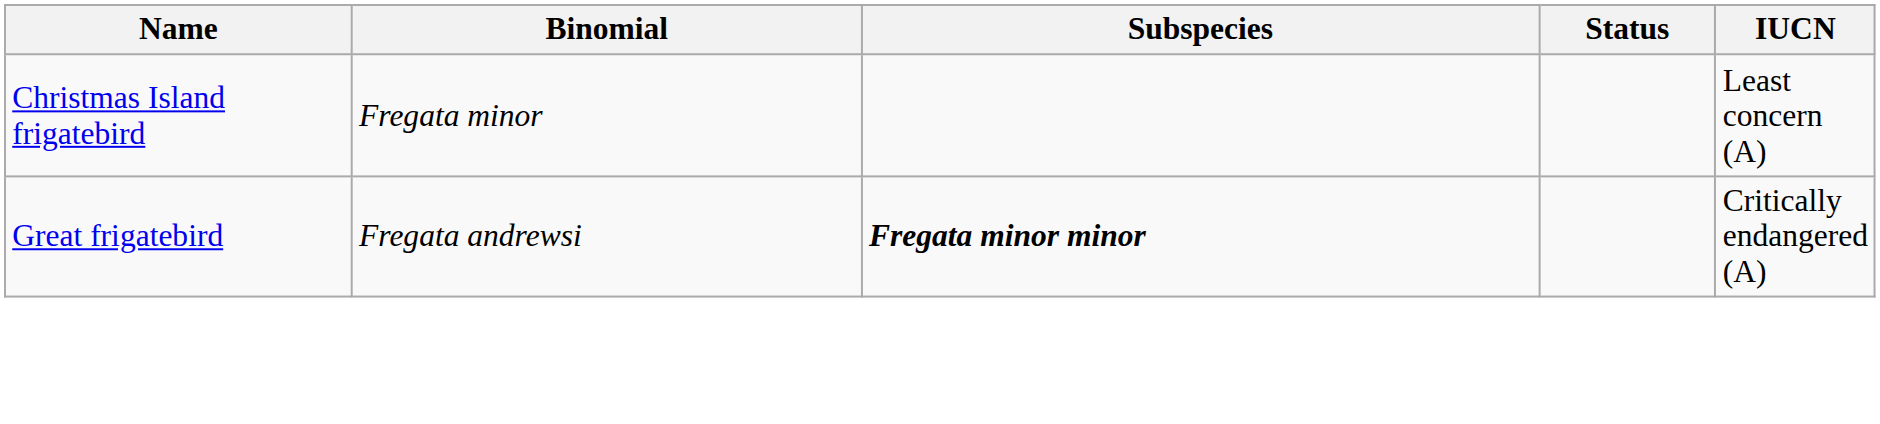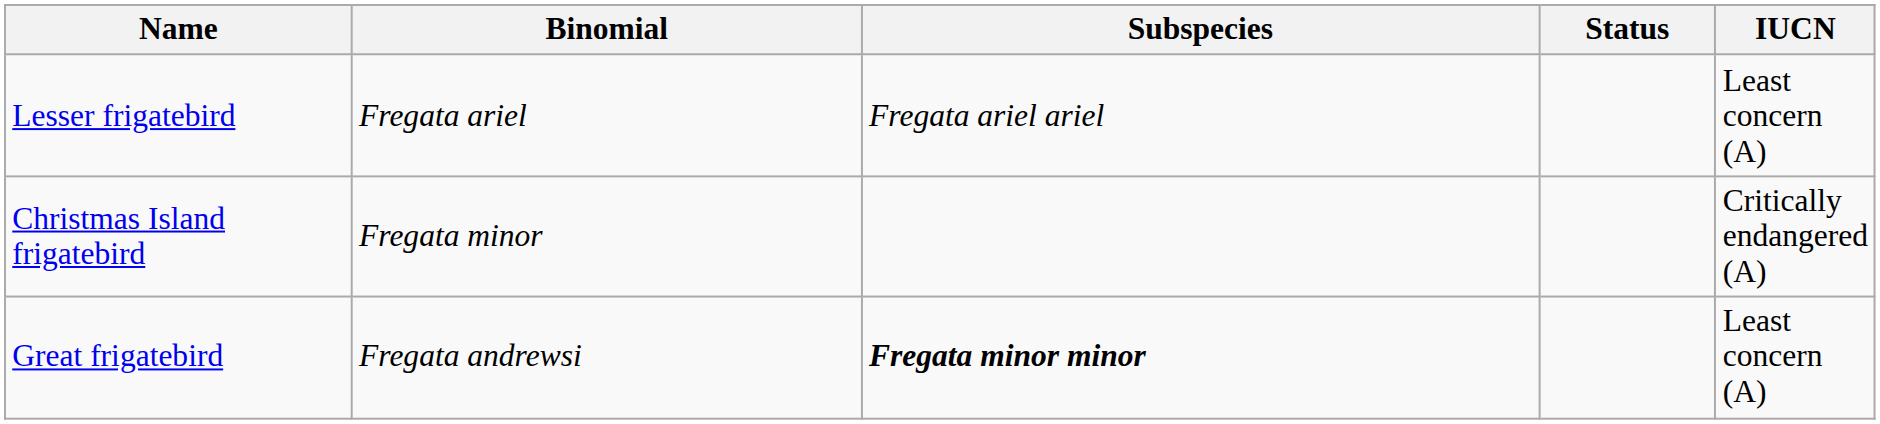+ row: Lesser frigatebird | Fregata ariel | Fregata ariel ariel | Least concern (A)
Christmas Island frigatebird | IUCN: Least concern (A) -> Critically endangered (A)
Great frigatebird | IUCN: Critically endangered (A) -> Least concern (A)
